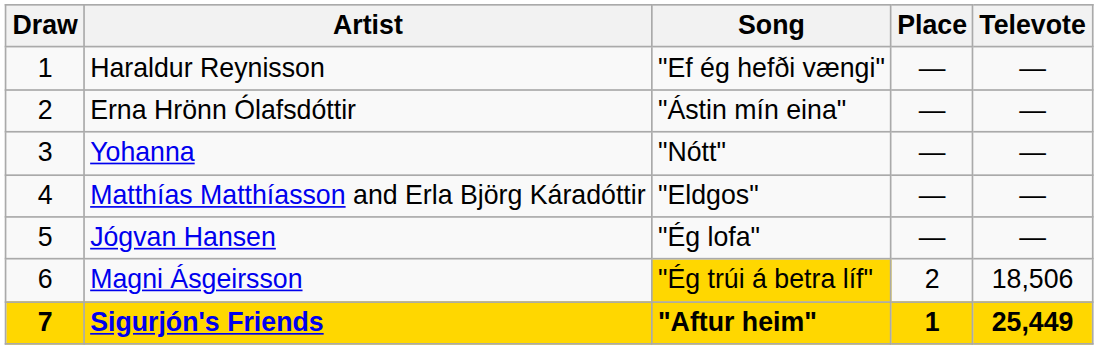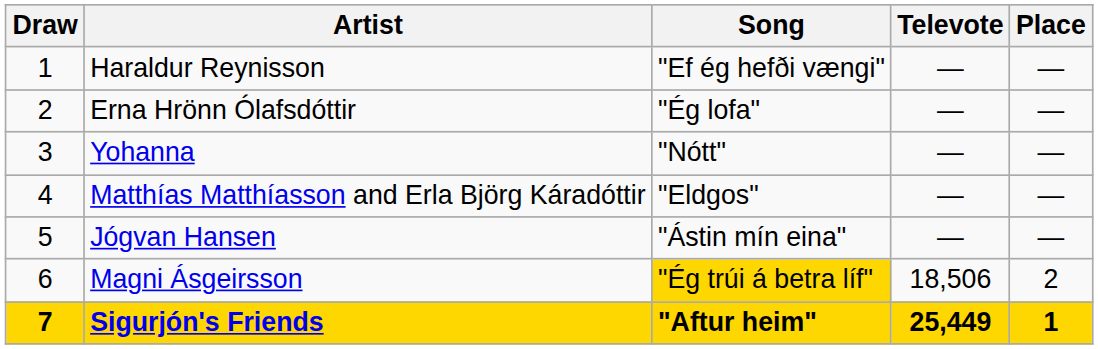columns swapped: Televote <-> Place
Erna Hrönn Ólafsdóttir | Song: "Ástin mín eina" -> "Ég lofa"
Jógvan Hansen | Song: "Ég lofa" -> "Ástin mín eina"
